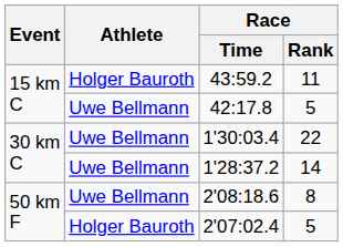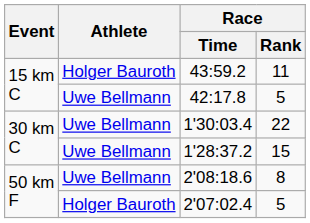1'28:37.2 | Race / Rank: 14 -> 15
